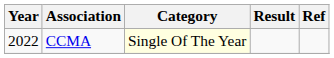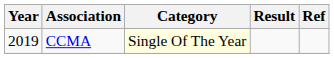CCMA | Year: 2022 -> 2019
